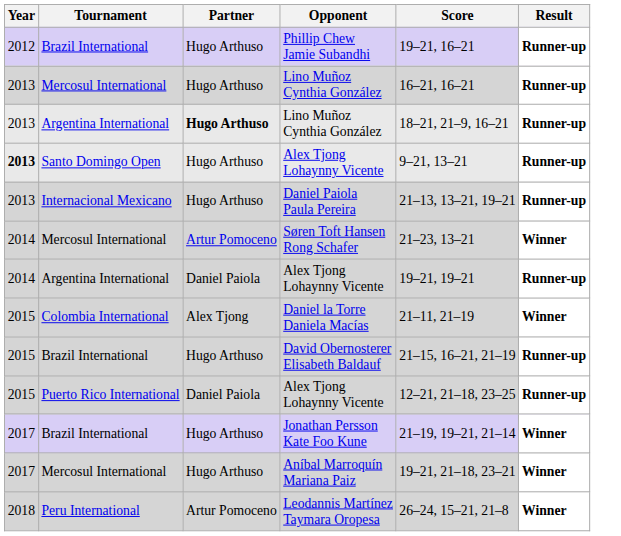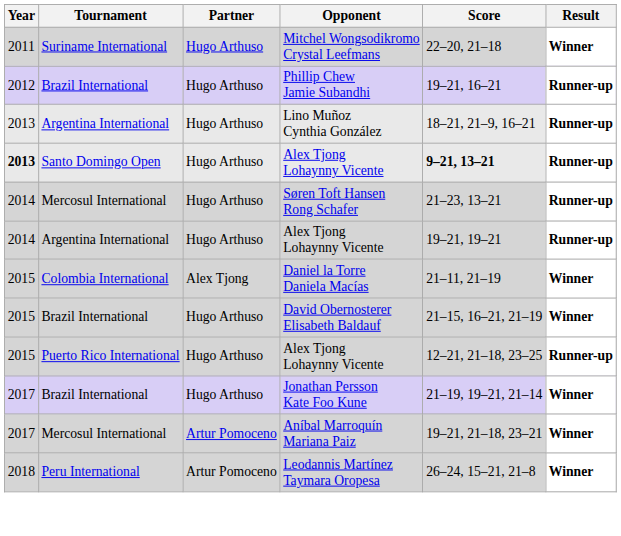+ row: 2011 | Suriname International | Hugo Arthuso | Mitchel Wongsodikromo Crystal Leefmans | 22–20, 21–18 | Winner
- row: 2013 | Mercosul International | Hugo Arthuso | Lino Muñoz Cynthia González | 16–21, 16–21 | Runner-up
Argentina International / Lino Muñoz Cynthia González | Partner: bold -> normal
Santo Domingo Open / Alex Tjong Lohaynny Vicente | Score: normal -> bold
- row: 2013 | Internacional Mexicano | Hugo Arthuso | Daniel Paiola Paula Pereira | 21–13, 13–21, 19–21 | Runner-up
Søren Toft Hansen Rong Schafer | Partner: Artur Pomoceno -> Hugo Arthuso
Søren Toft Hansen Rong Schafer | Result: Winner -> Runner-up
Argentina International / Alex Tjong Lohaynny Vicente | Partner: Daniel Paiola -> Hugo Arthuso
David Obernosterer Elisabeth Baldauf | Result: Runner-up -> Winner
Puerto Rico International / Alex Tjong Lohaynny Vicente | Partner: Daniel Paiola -> Hugo Arthuso
Aníbal Marroquín Mariana Paiz | Partner: Hugo Arthuso -> Artur Pomoceno
